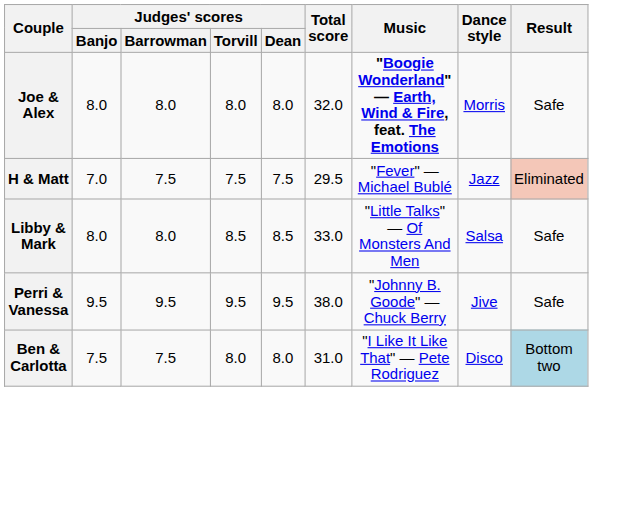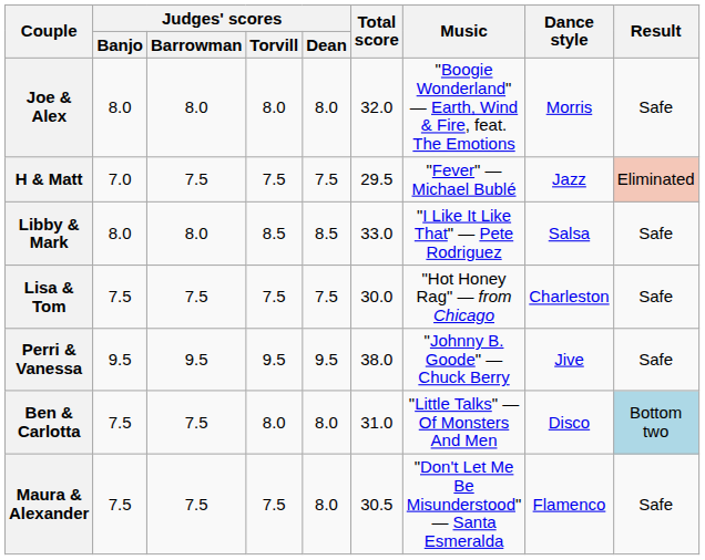Joe & Alex | Music: bold -> normal
Libby & Mark | Music: "Little Talks" — Of Monsters And Men -> "I Like It Like That" — Pete Rodriguez
+ row: Lisa & Tom | 7.5 | 7.5 | 7.5 | 7.5 | 30.0 | "Hot Honey Rag" — from Chicago | Charleston | Safe
Ben & Carlotta | Music: "I Like It Like That" — Pete Rodriguez -> "Little Talks" — Of Monsters And Men
+ row: Maura & Alexander | 7.5 | 7.5 | 7.5 | 8.0 | 30.5 | "Don't Let Me Be Misunderstood" — Santa Esmeralda | Flamenco | Safe
